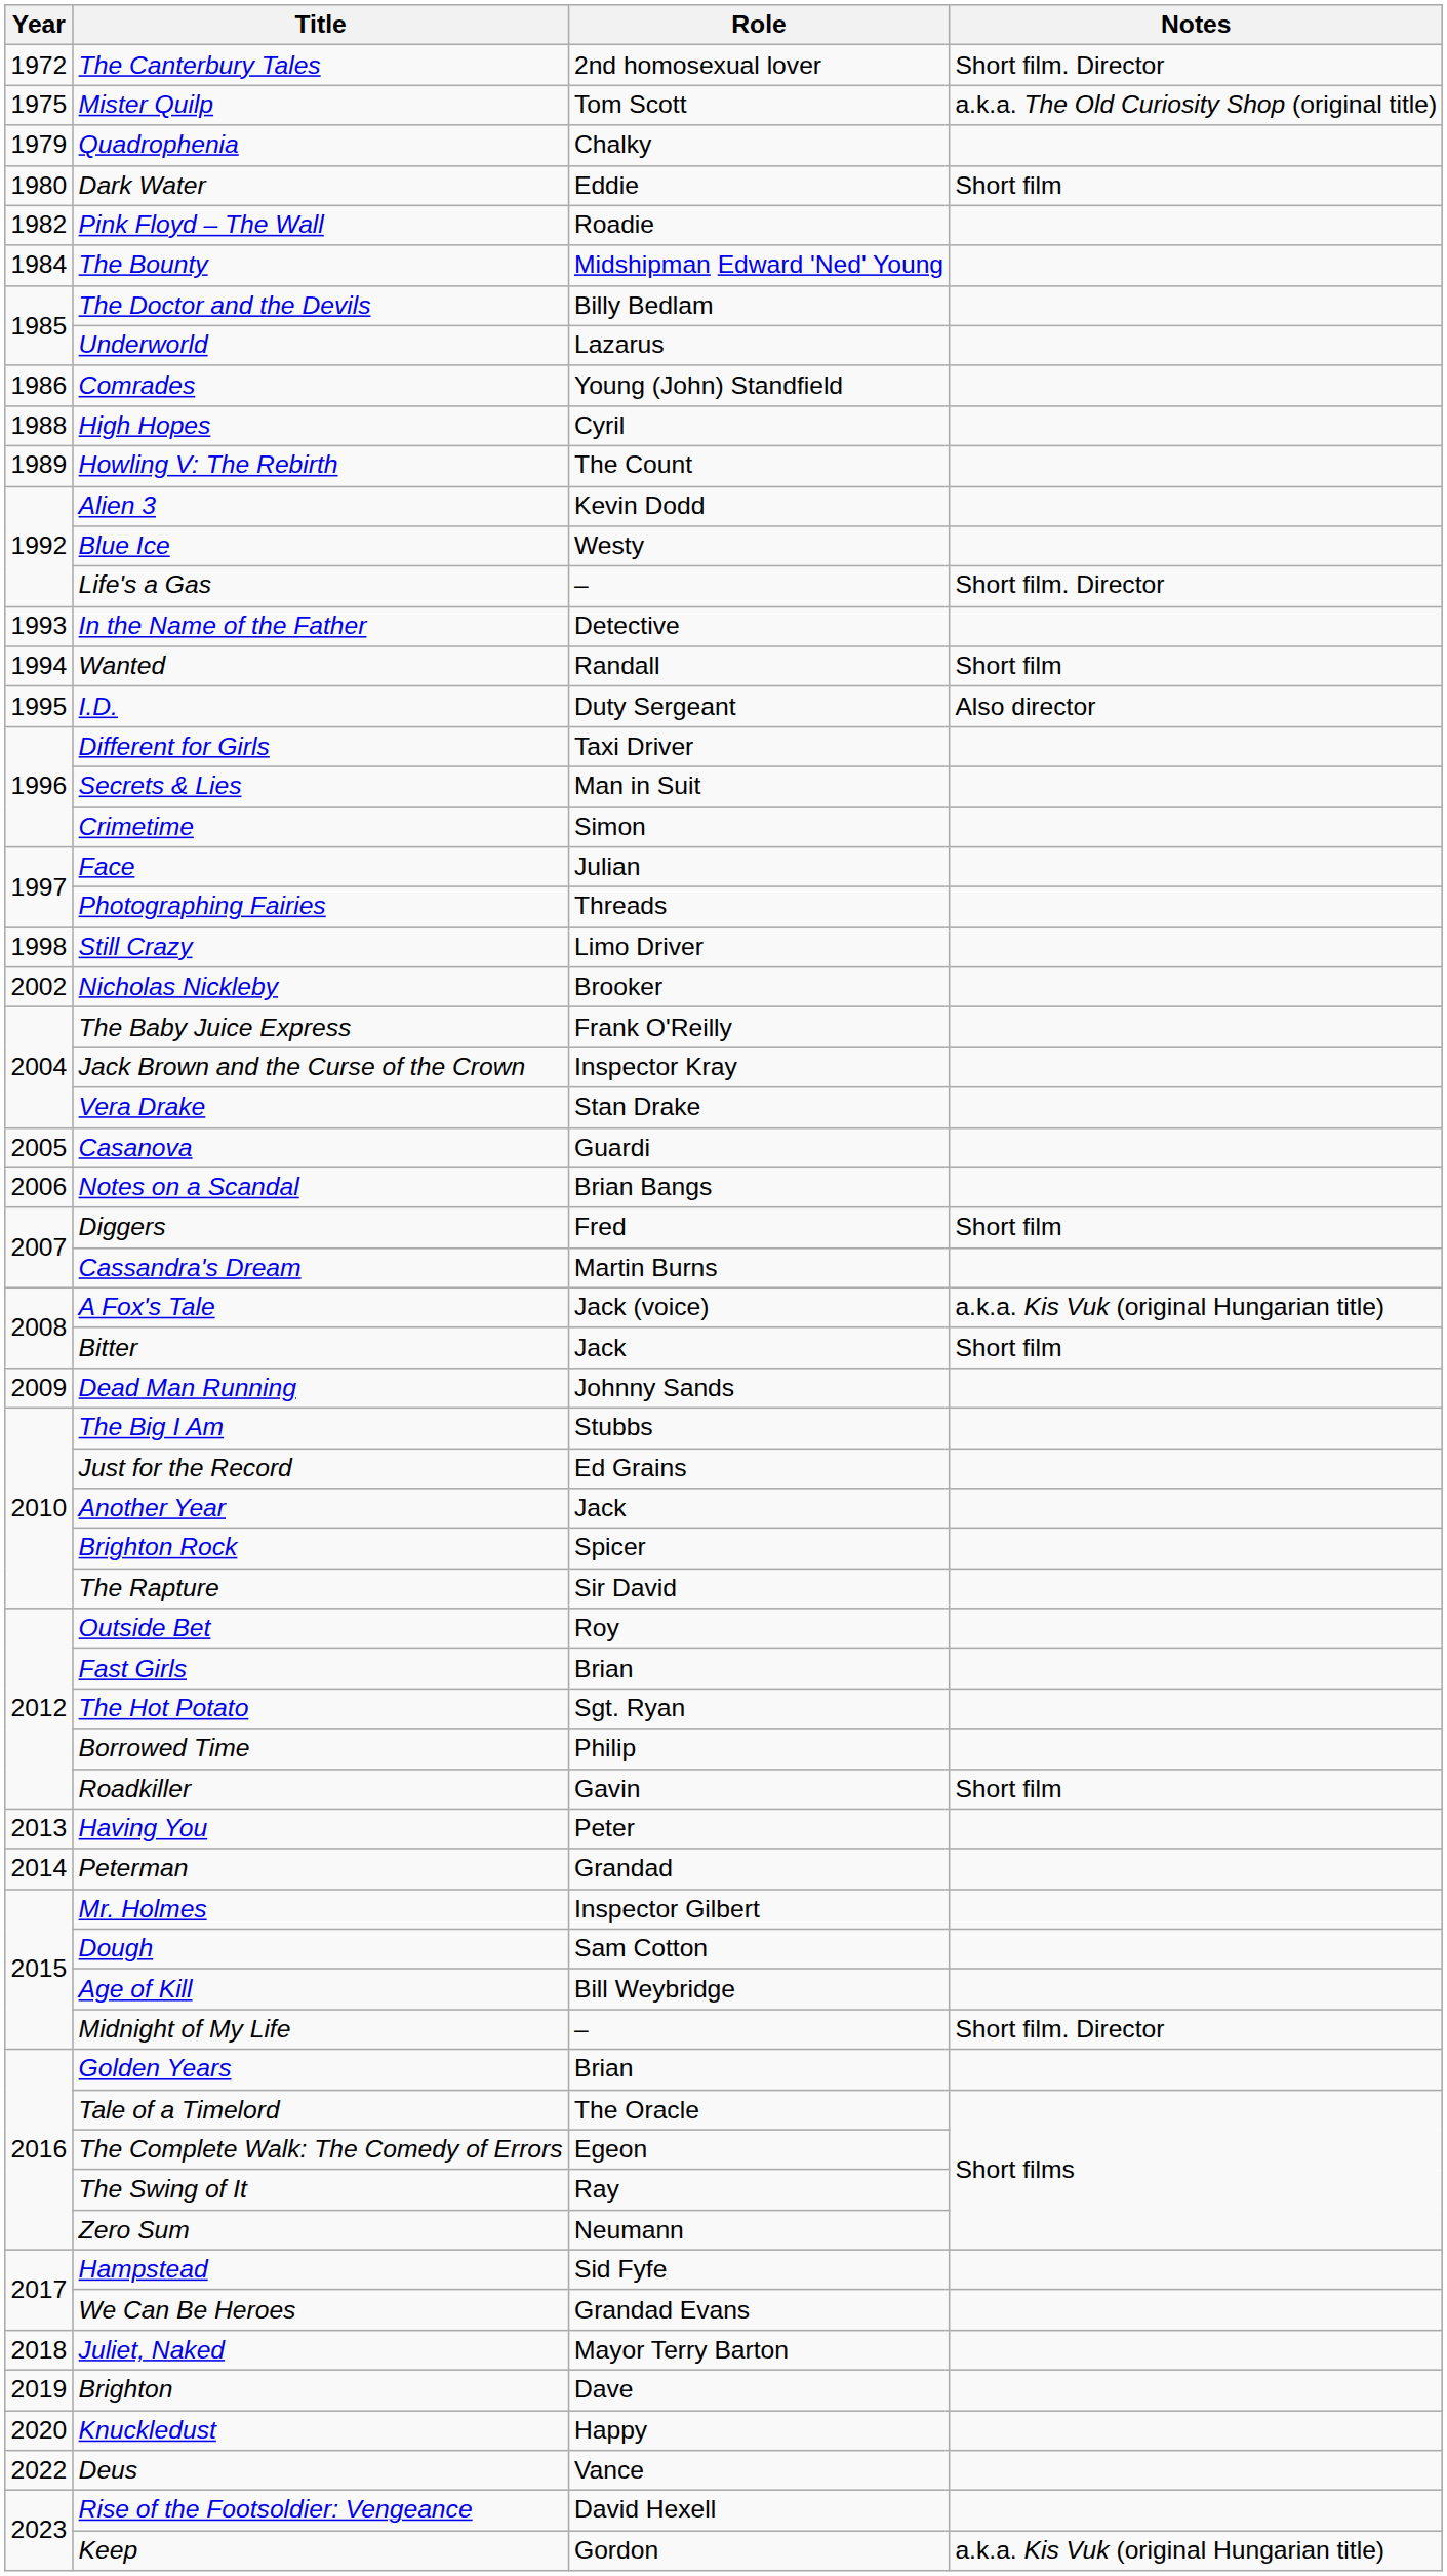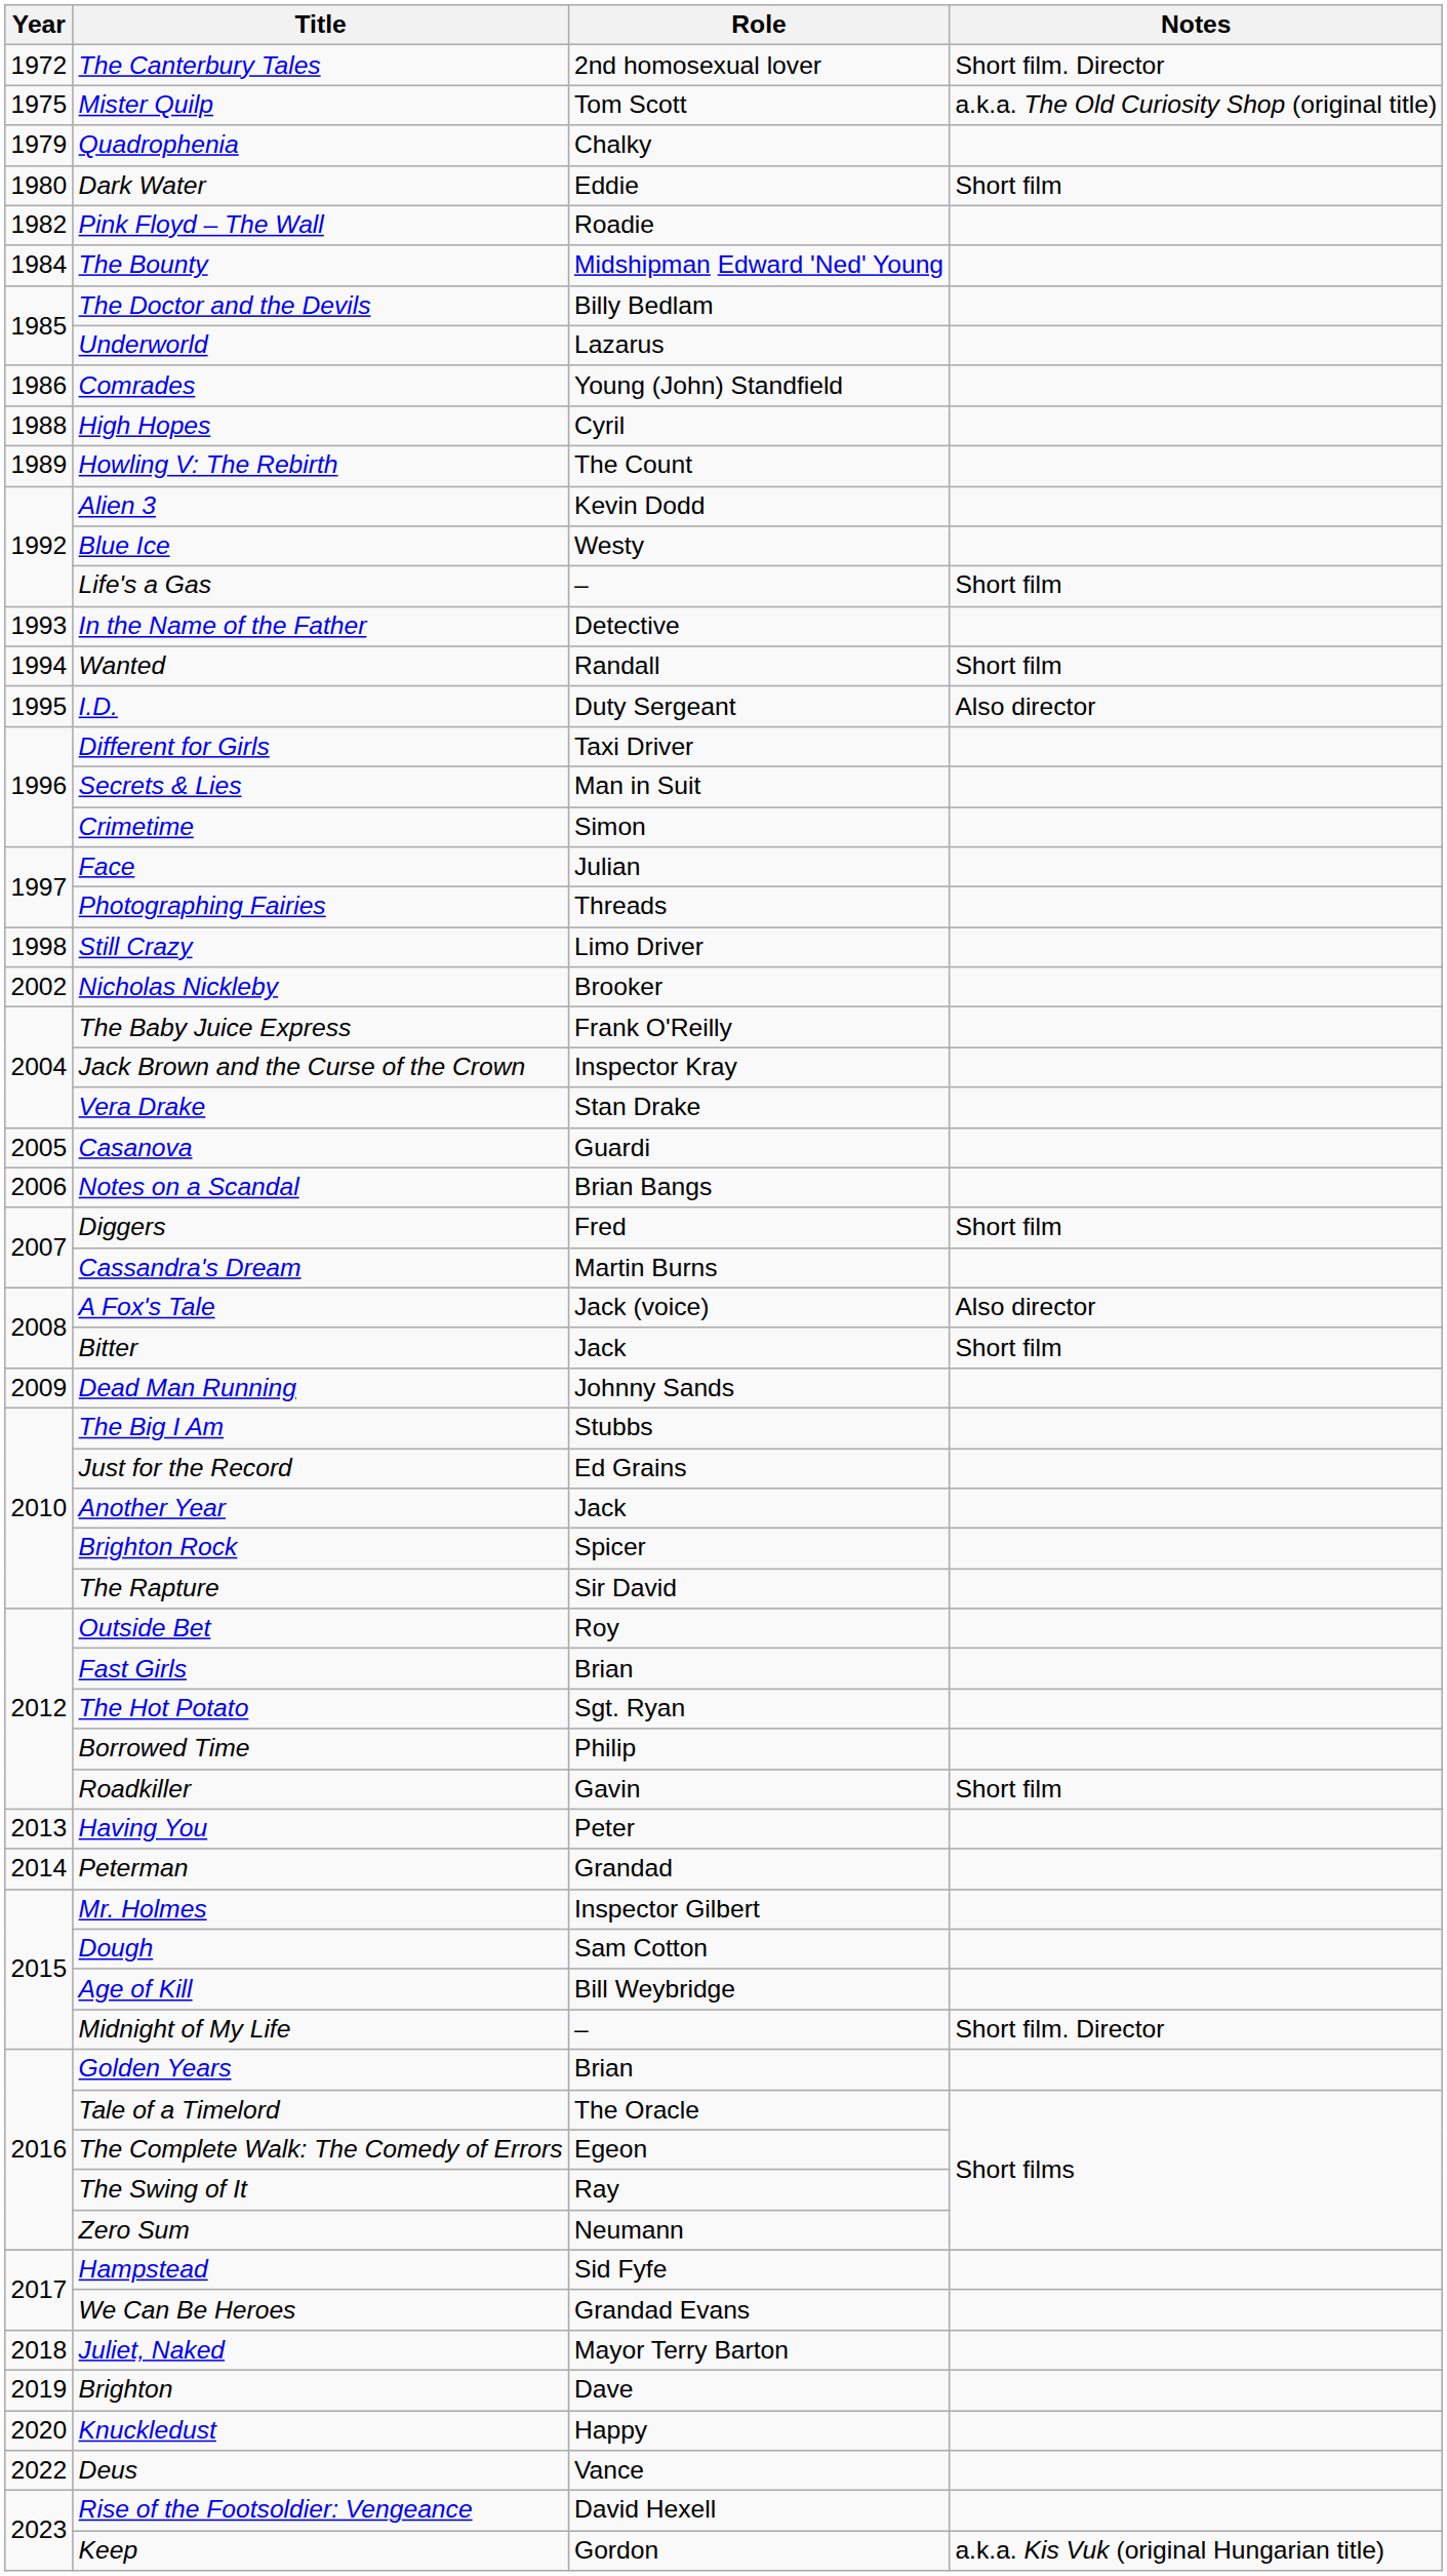Life's a Gas | Notes: Short film. Director -> Short film
A Fox's Tale | Notes: a.k.a. Kis Vuk (original Hungarian title) -> Also director
